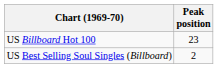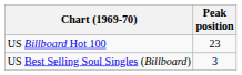US Best Selling Soul Singles (Billboard) | Peak position: 2 -> 3
